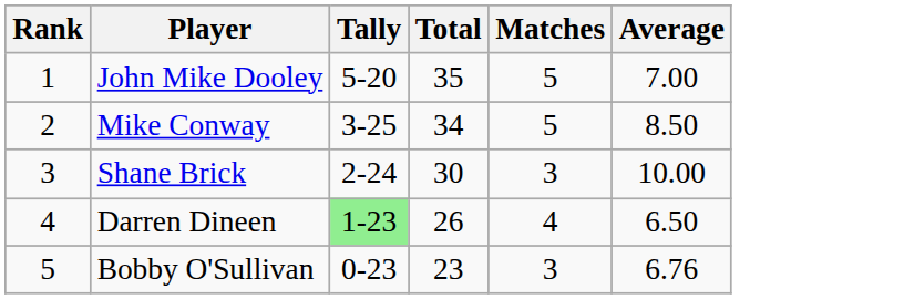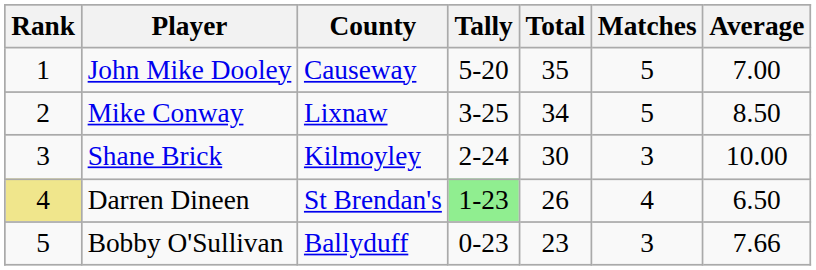+ column: County | Causeway | Lixnaw | Kilmoyley | St Brendan's | Ballyduff
Darren Dineen | Rank: no background -> khaki background
Bobby O'Sullivan | Average: 6.76 -> 7.66
